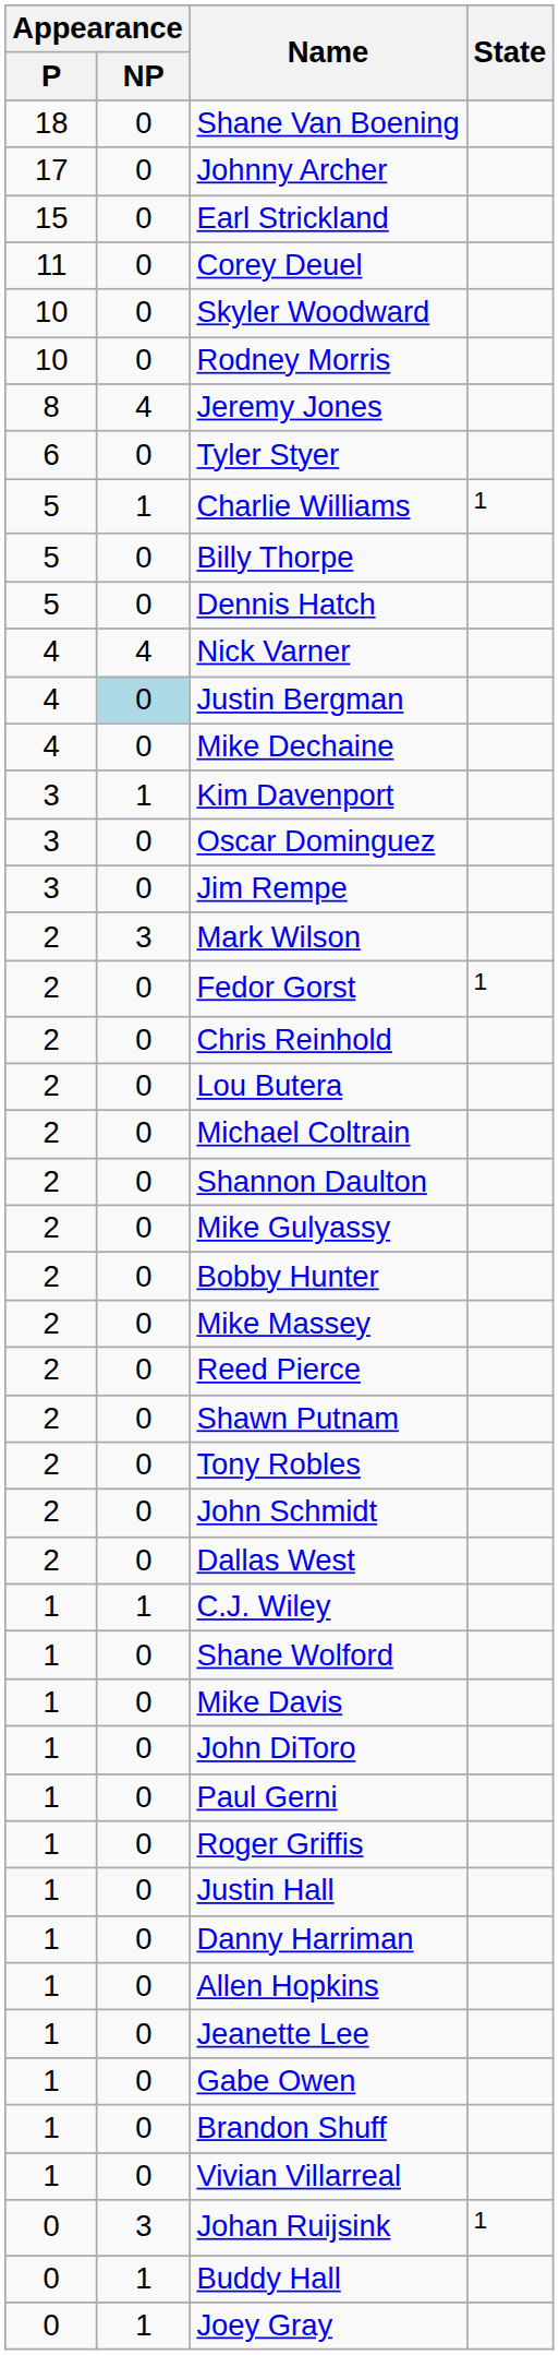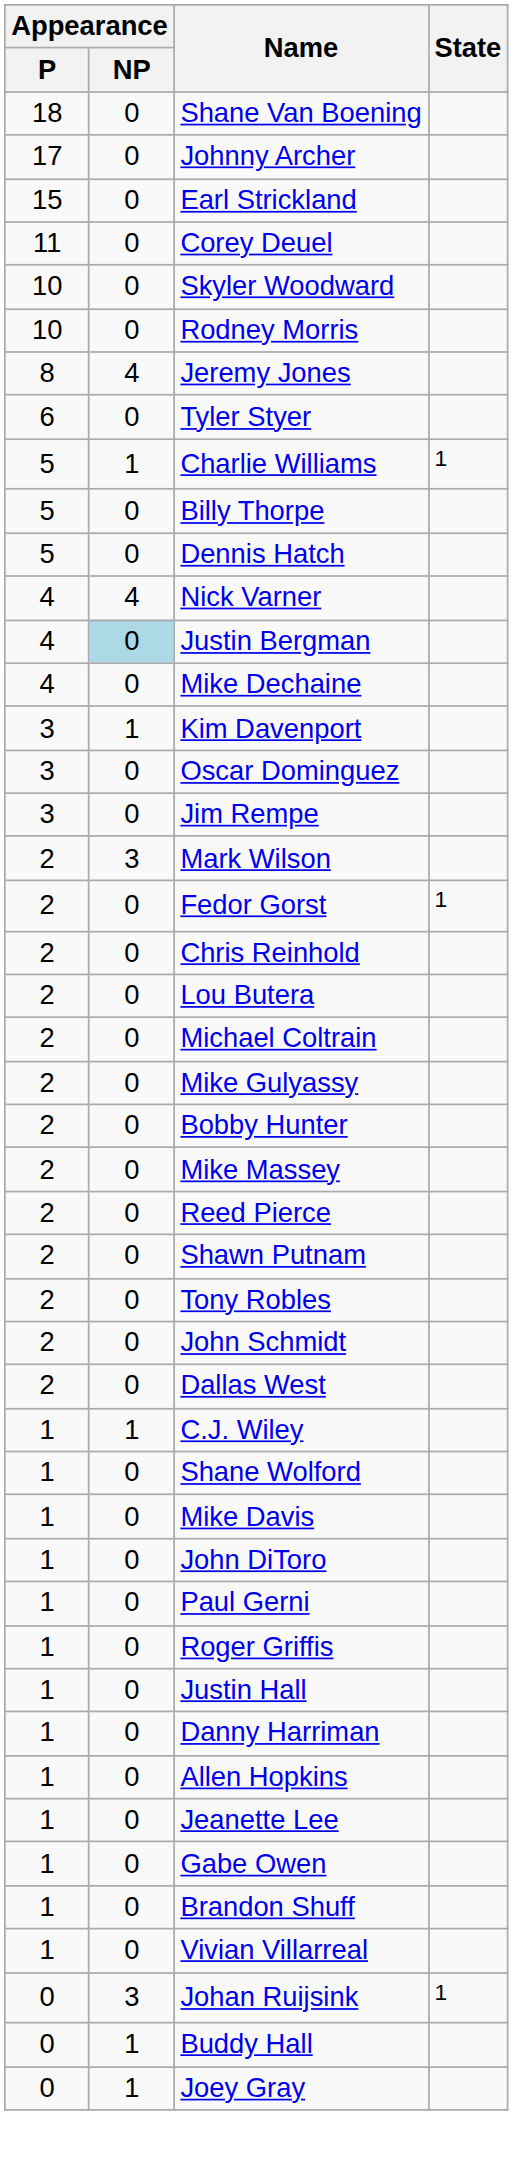- row: 2 | 0 | Shannon Daulton
